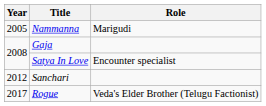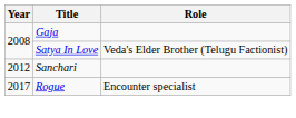- row: 2005 | Nammanna | Marigudi
Satya In Love | Role: Encounter specialist -> Veda's Elder Brother (Telugu Factionist)
Rogue | Role: Veda's Elder Brother (Telugu Factionist) -> Encounter specialist
